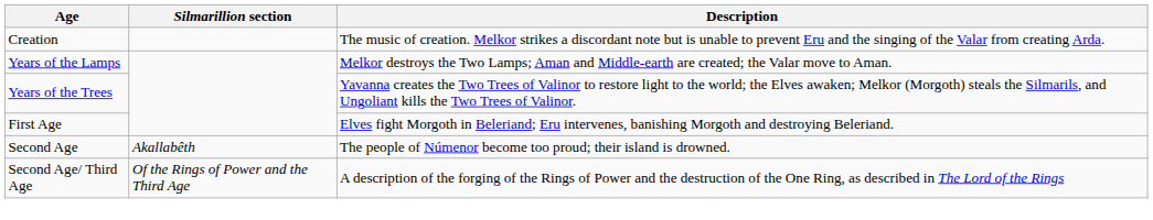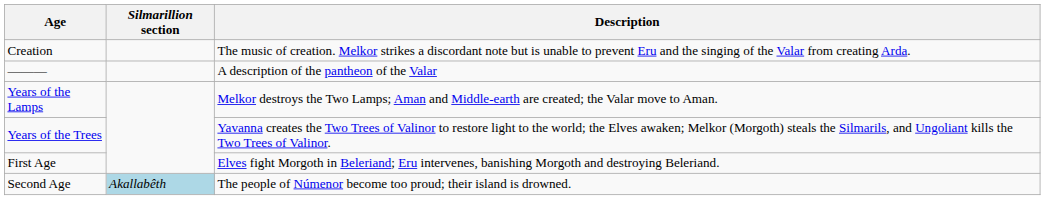+ row: ——— | A description of the pantheon of the Valar
Second Age | Silmarillion section: no background -> lightblue background
- row: Second Age/ Third Age | Of the Rings of Power and the Third Age | A description of the forging of the Rings of Power and the destruction of the One Ring, as described in The Lord of the Rings
